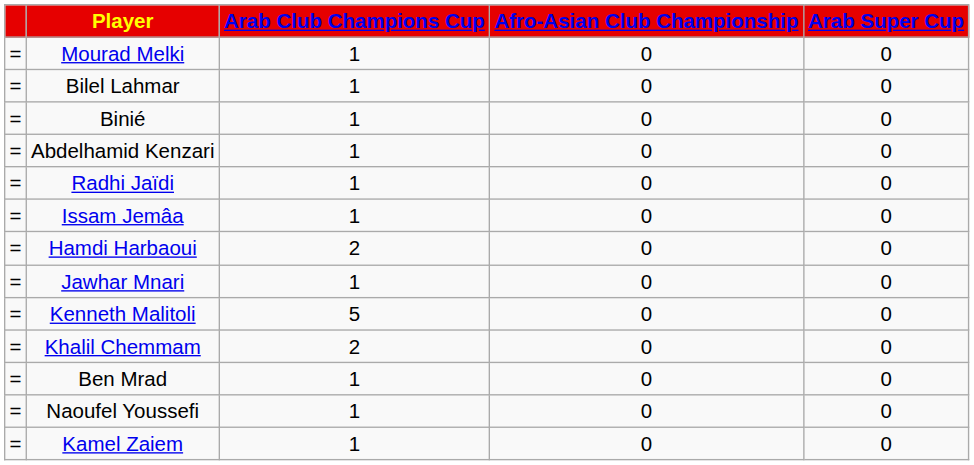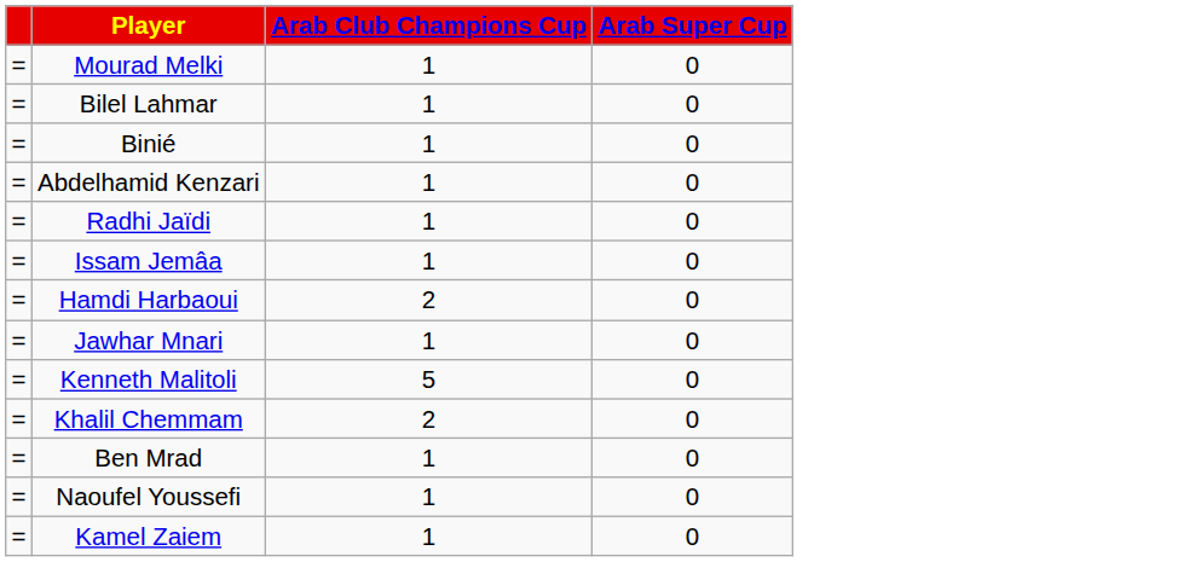- column: Afro-Asian Club Championship | 0 | 0 | 0 | 0 | 0 | 0 | 0 | 0 | 0 | 0 | 0 | 0 | 0
